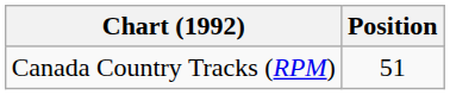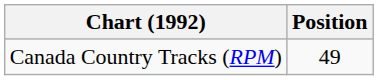Canada Country Tracks (RPM) | Position: 51 -> 49
